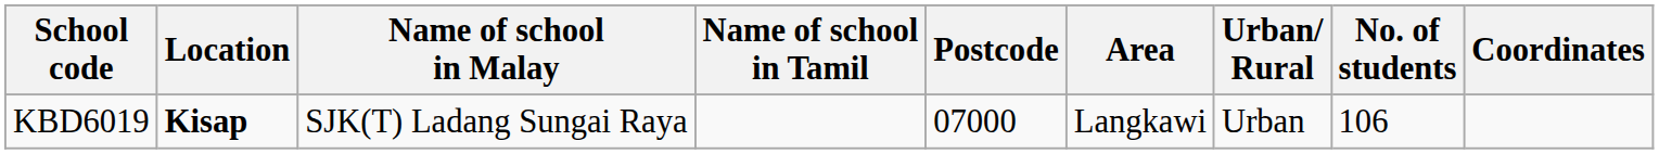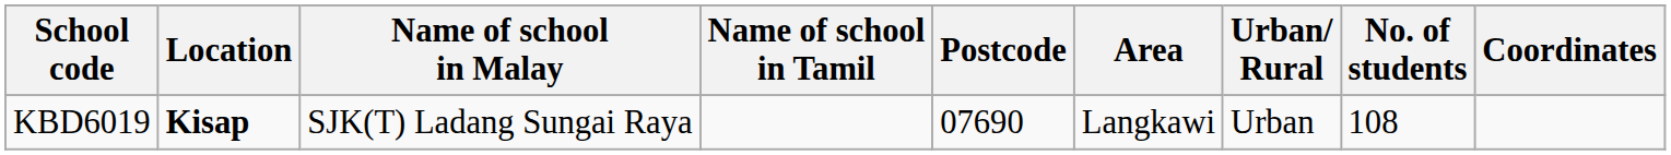KBD6019 | Postcode: 07000 -> 07690
KBD6019 | No. of students: 106 -> 108
